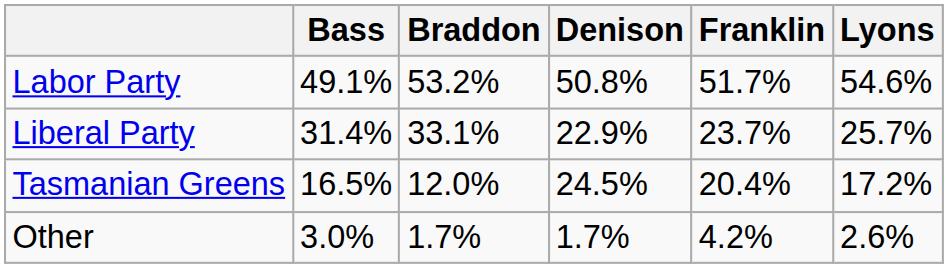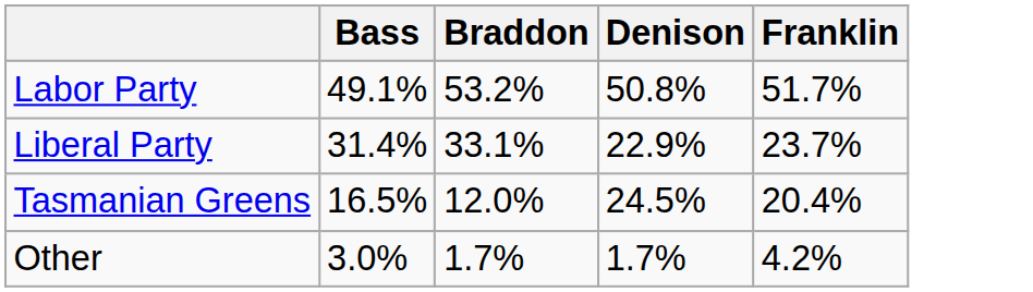- column: Lyons | 54.6% | 25.7% | 17.2% | 2.6%
